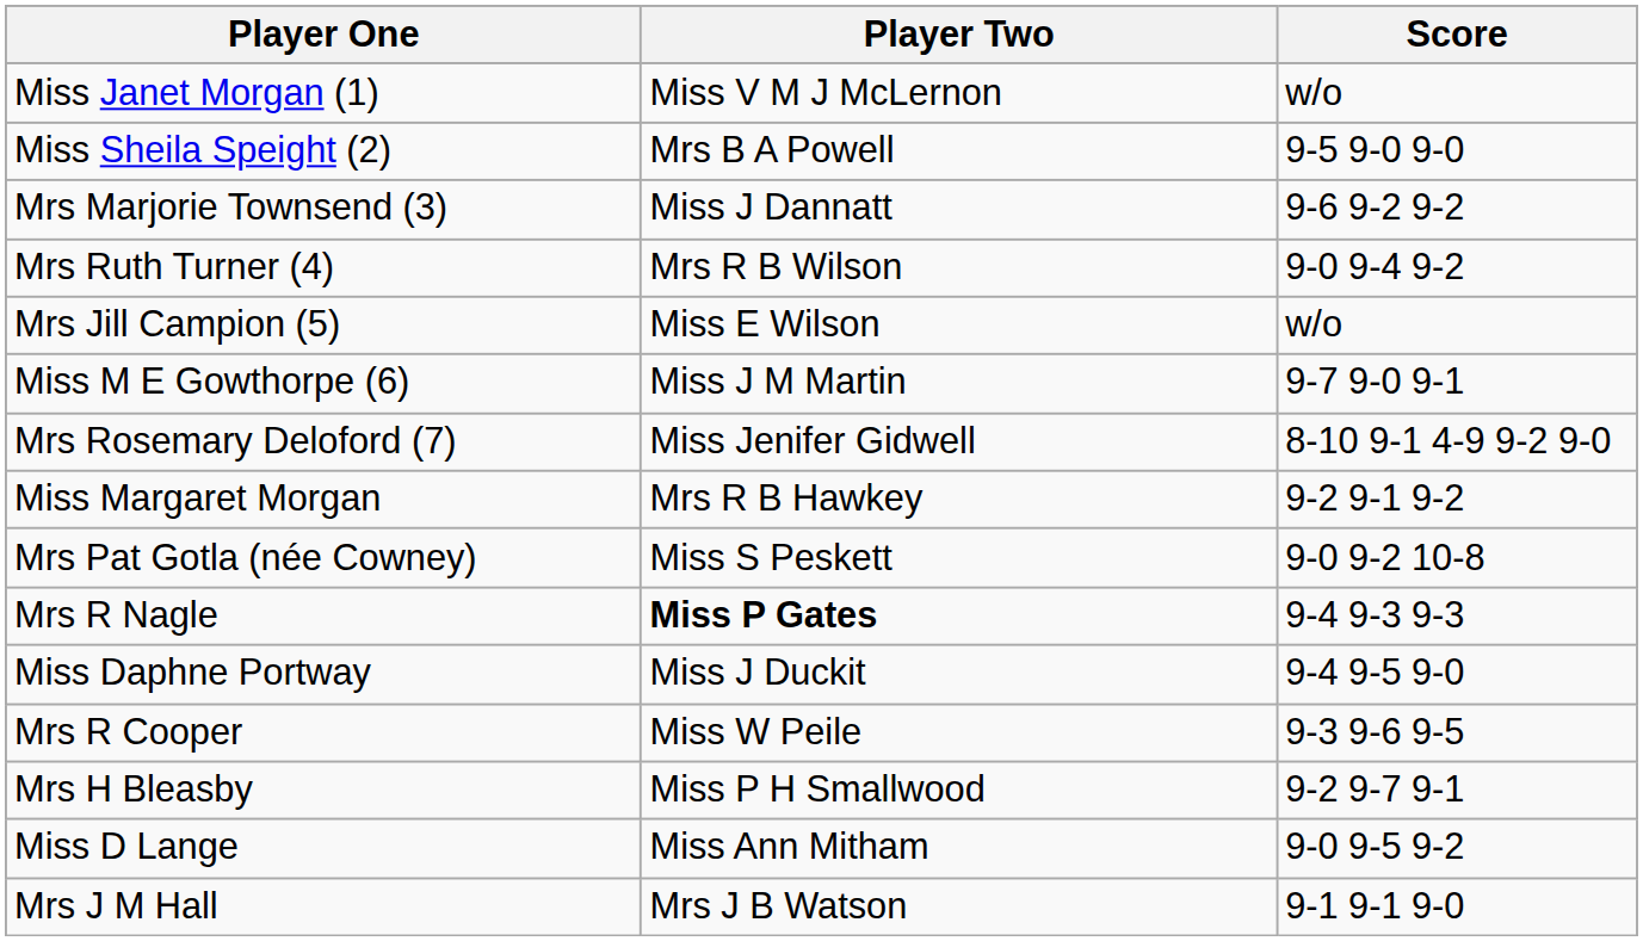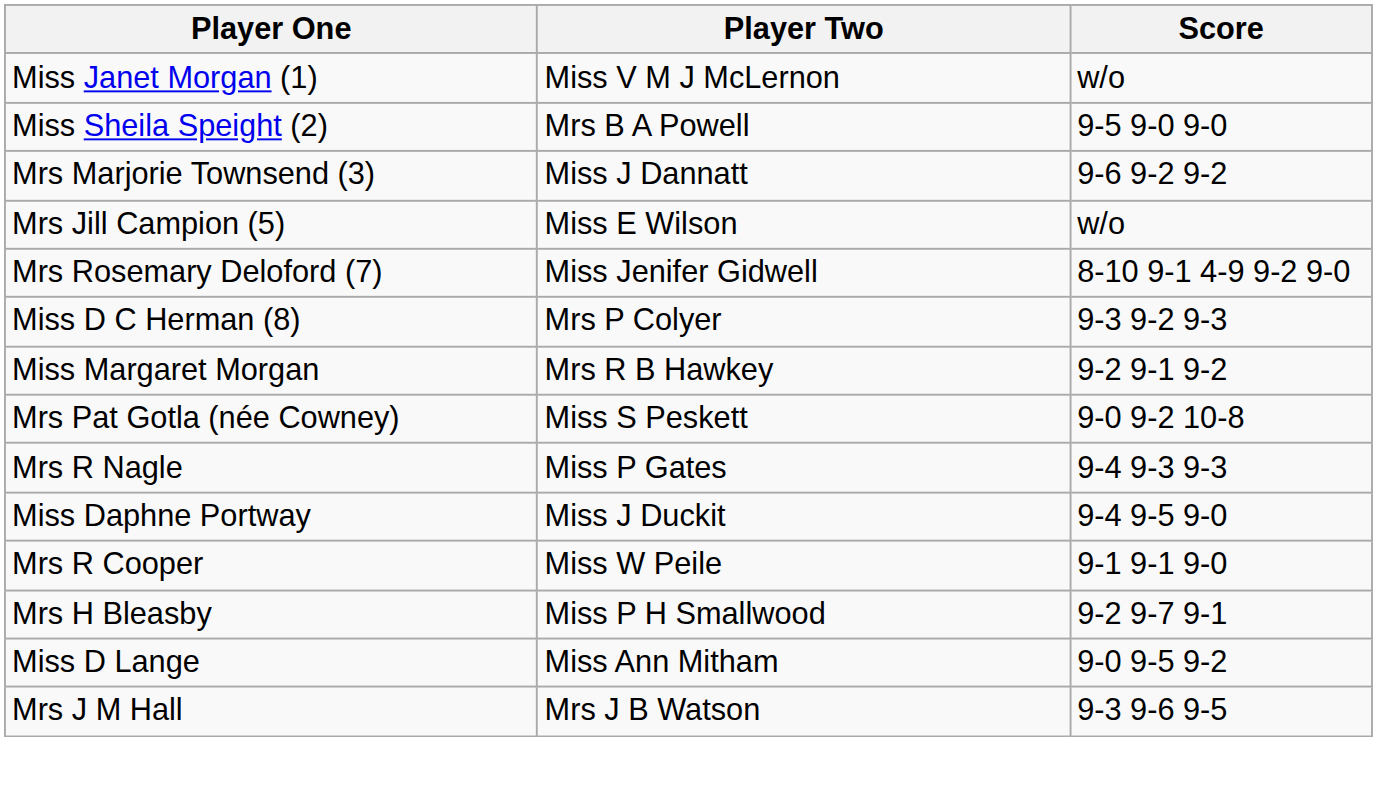- row: Mrs Ruth Turner (4) | Mrs R B Wilson | 9-0 9-4 9-2
- row: Miss M E Gowthorpe (6) | Miss J M Martin | 9-7 9-0 9-1
+ row: Miss D C Herman (8) | Mrs P Colyer | 9-3 9-2 9-3
Mrs R Nagle | Player Two: bold -> normal
Mrs R Cooper | Score: 9-3 9-6 9-5 -> 9-1 9-1 9-0
Mrs J M Hall | Score: 9-1 9-1 9-0 -> 9-3 9-6 9-5
